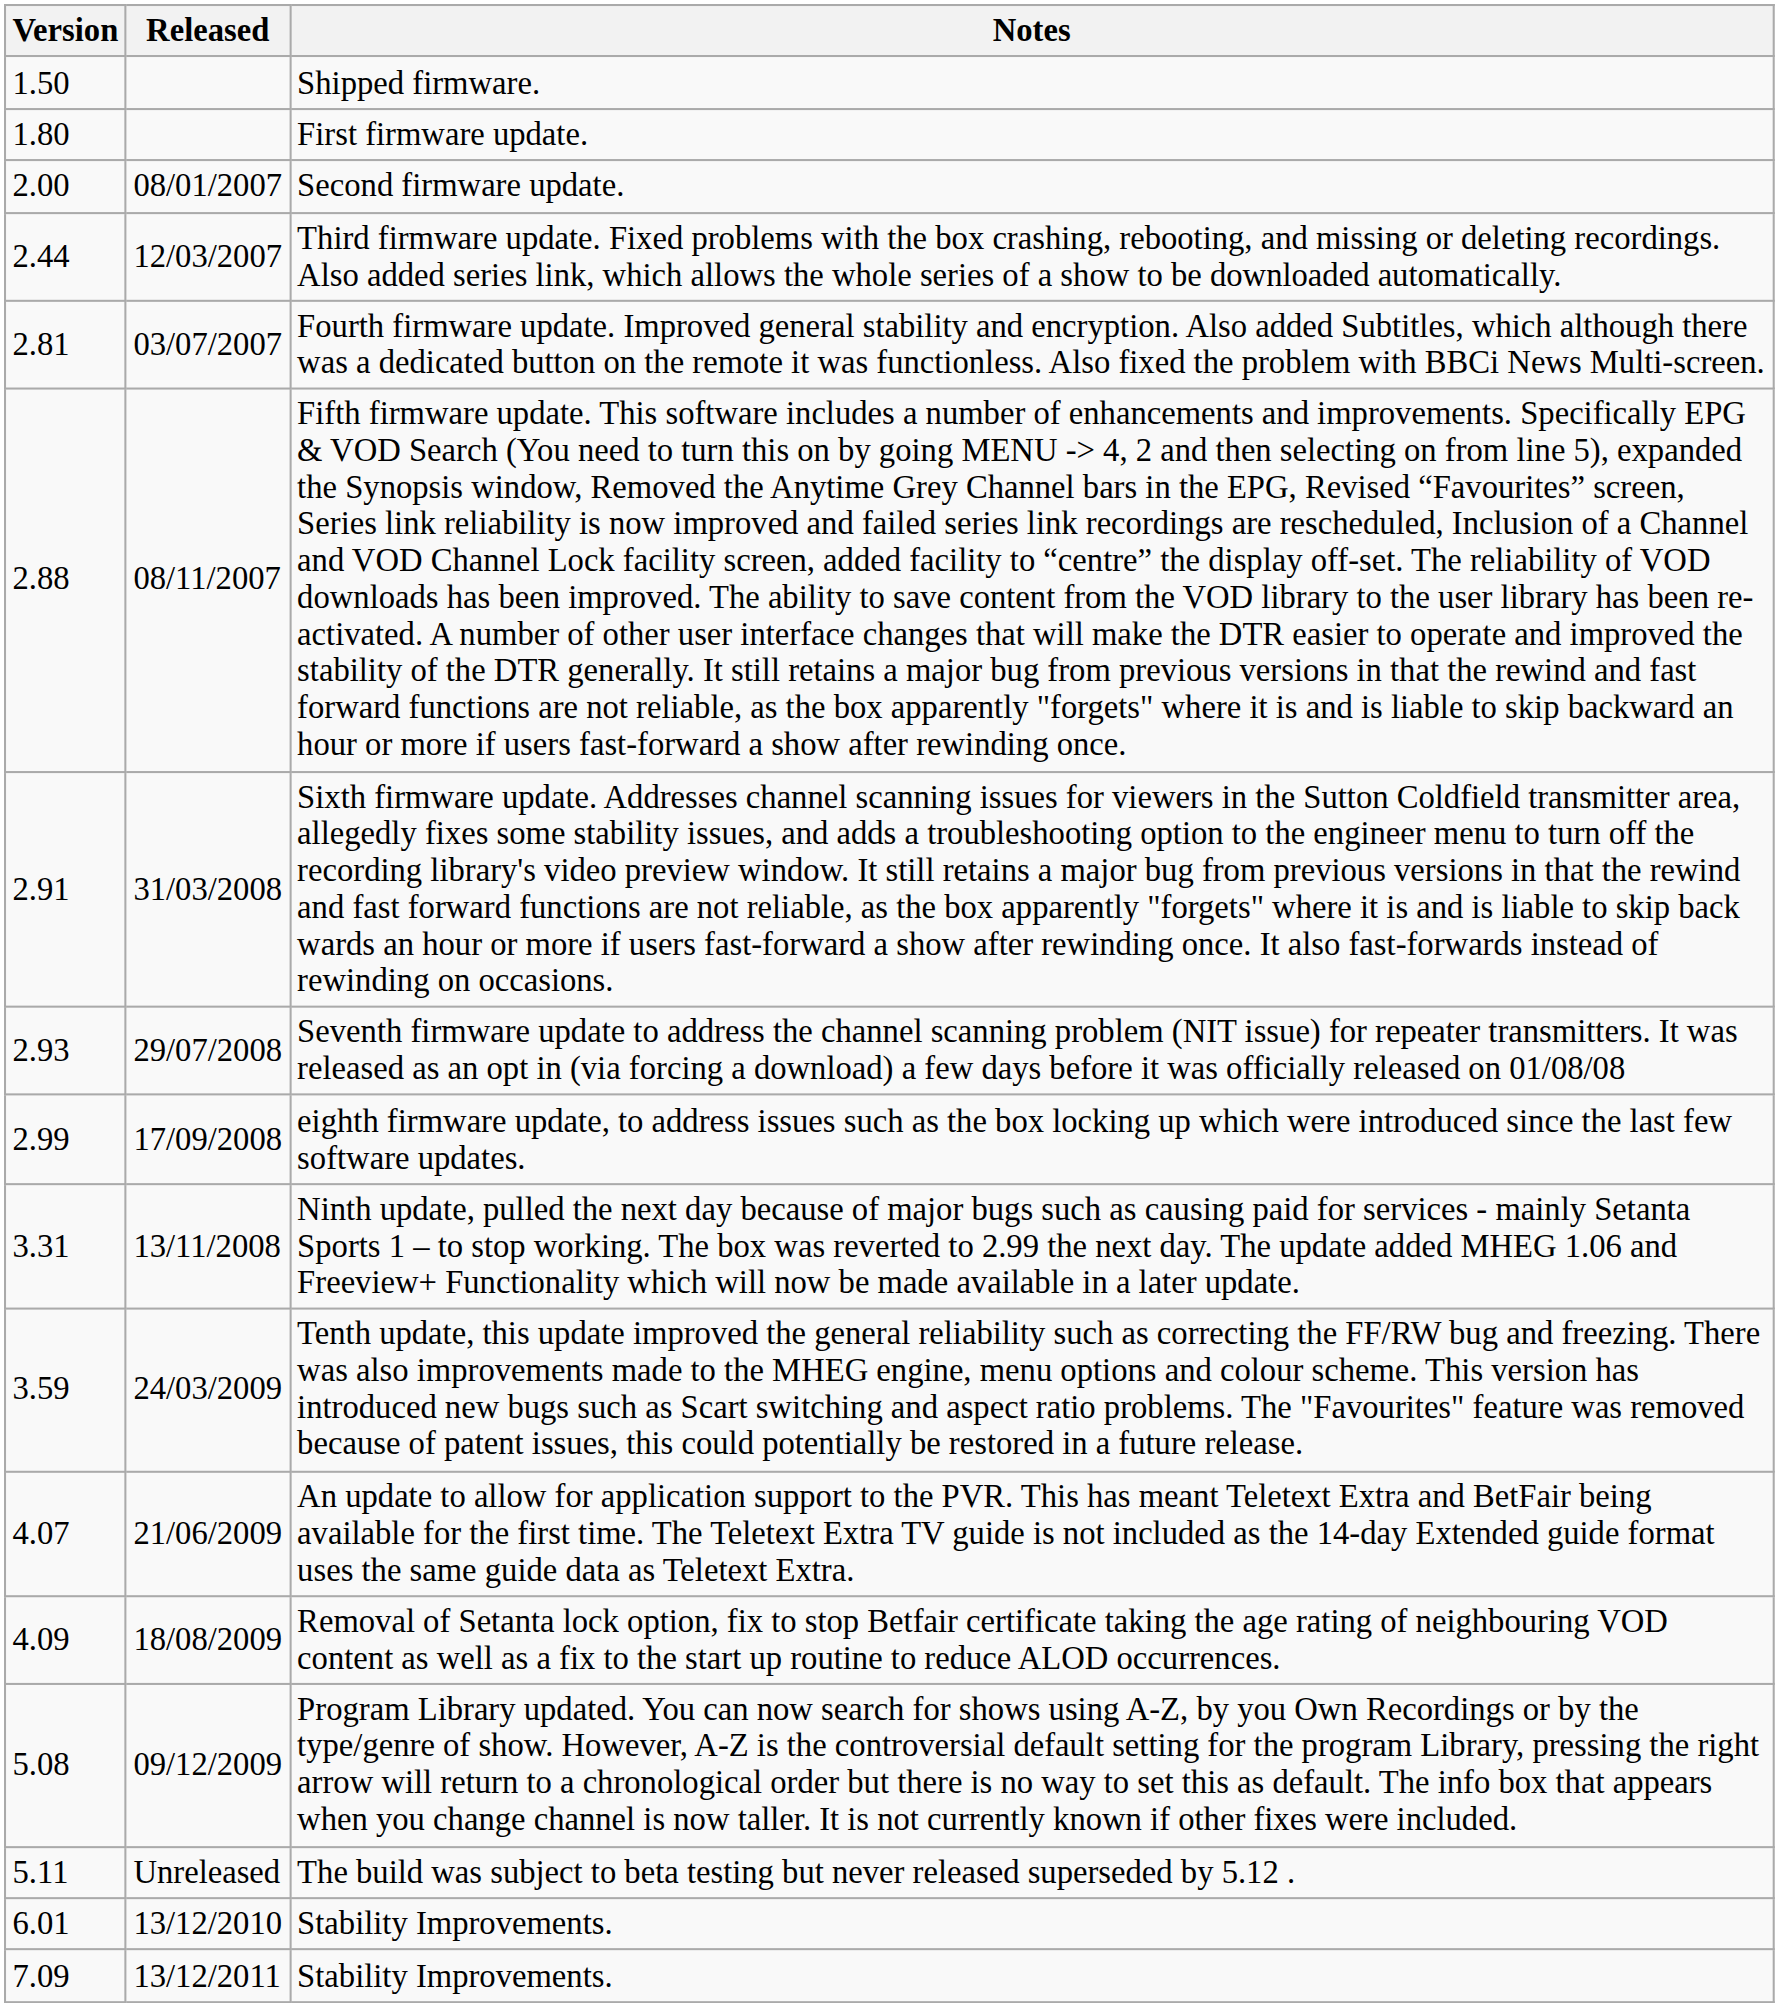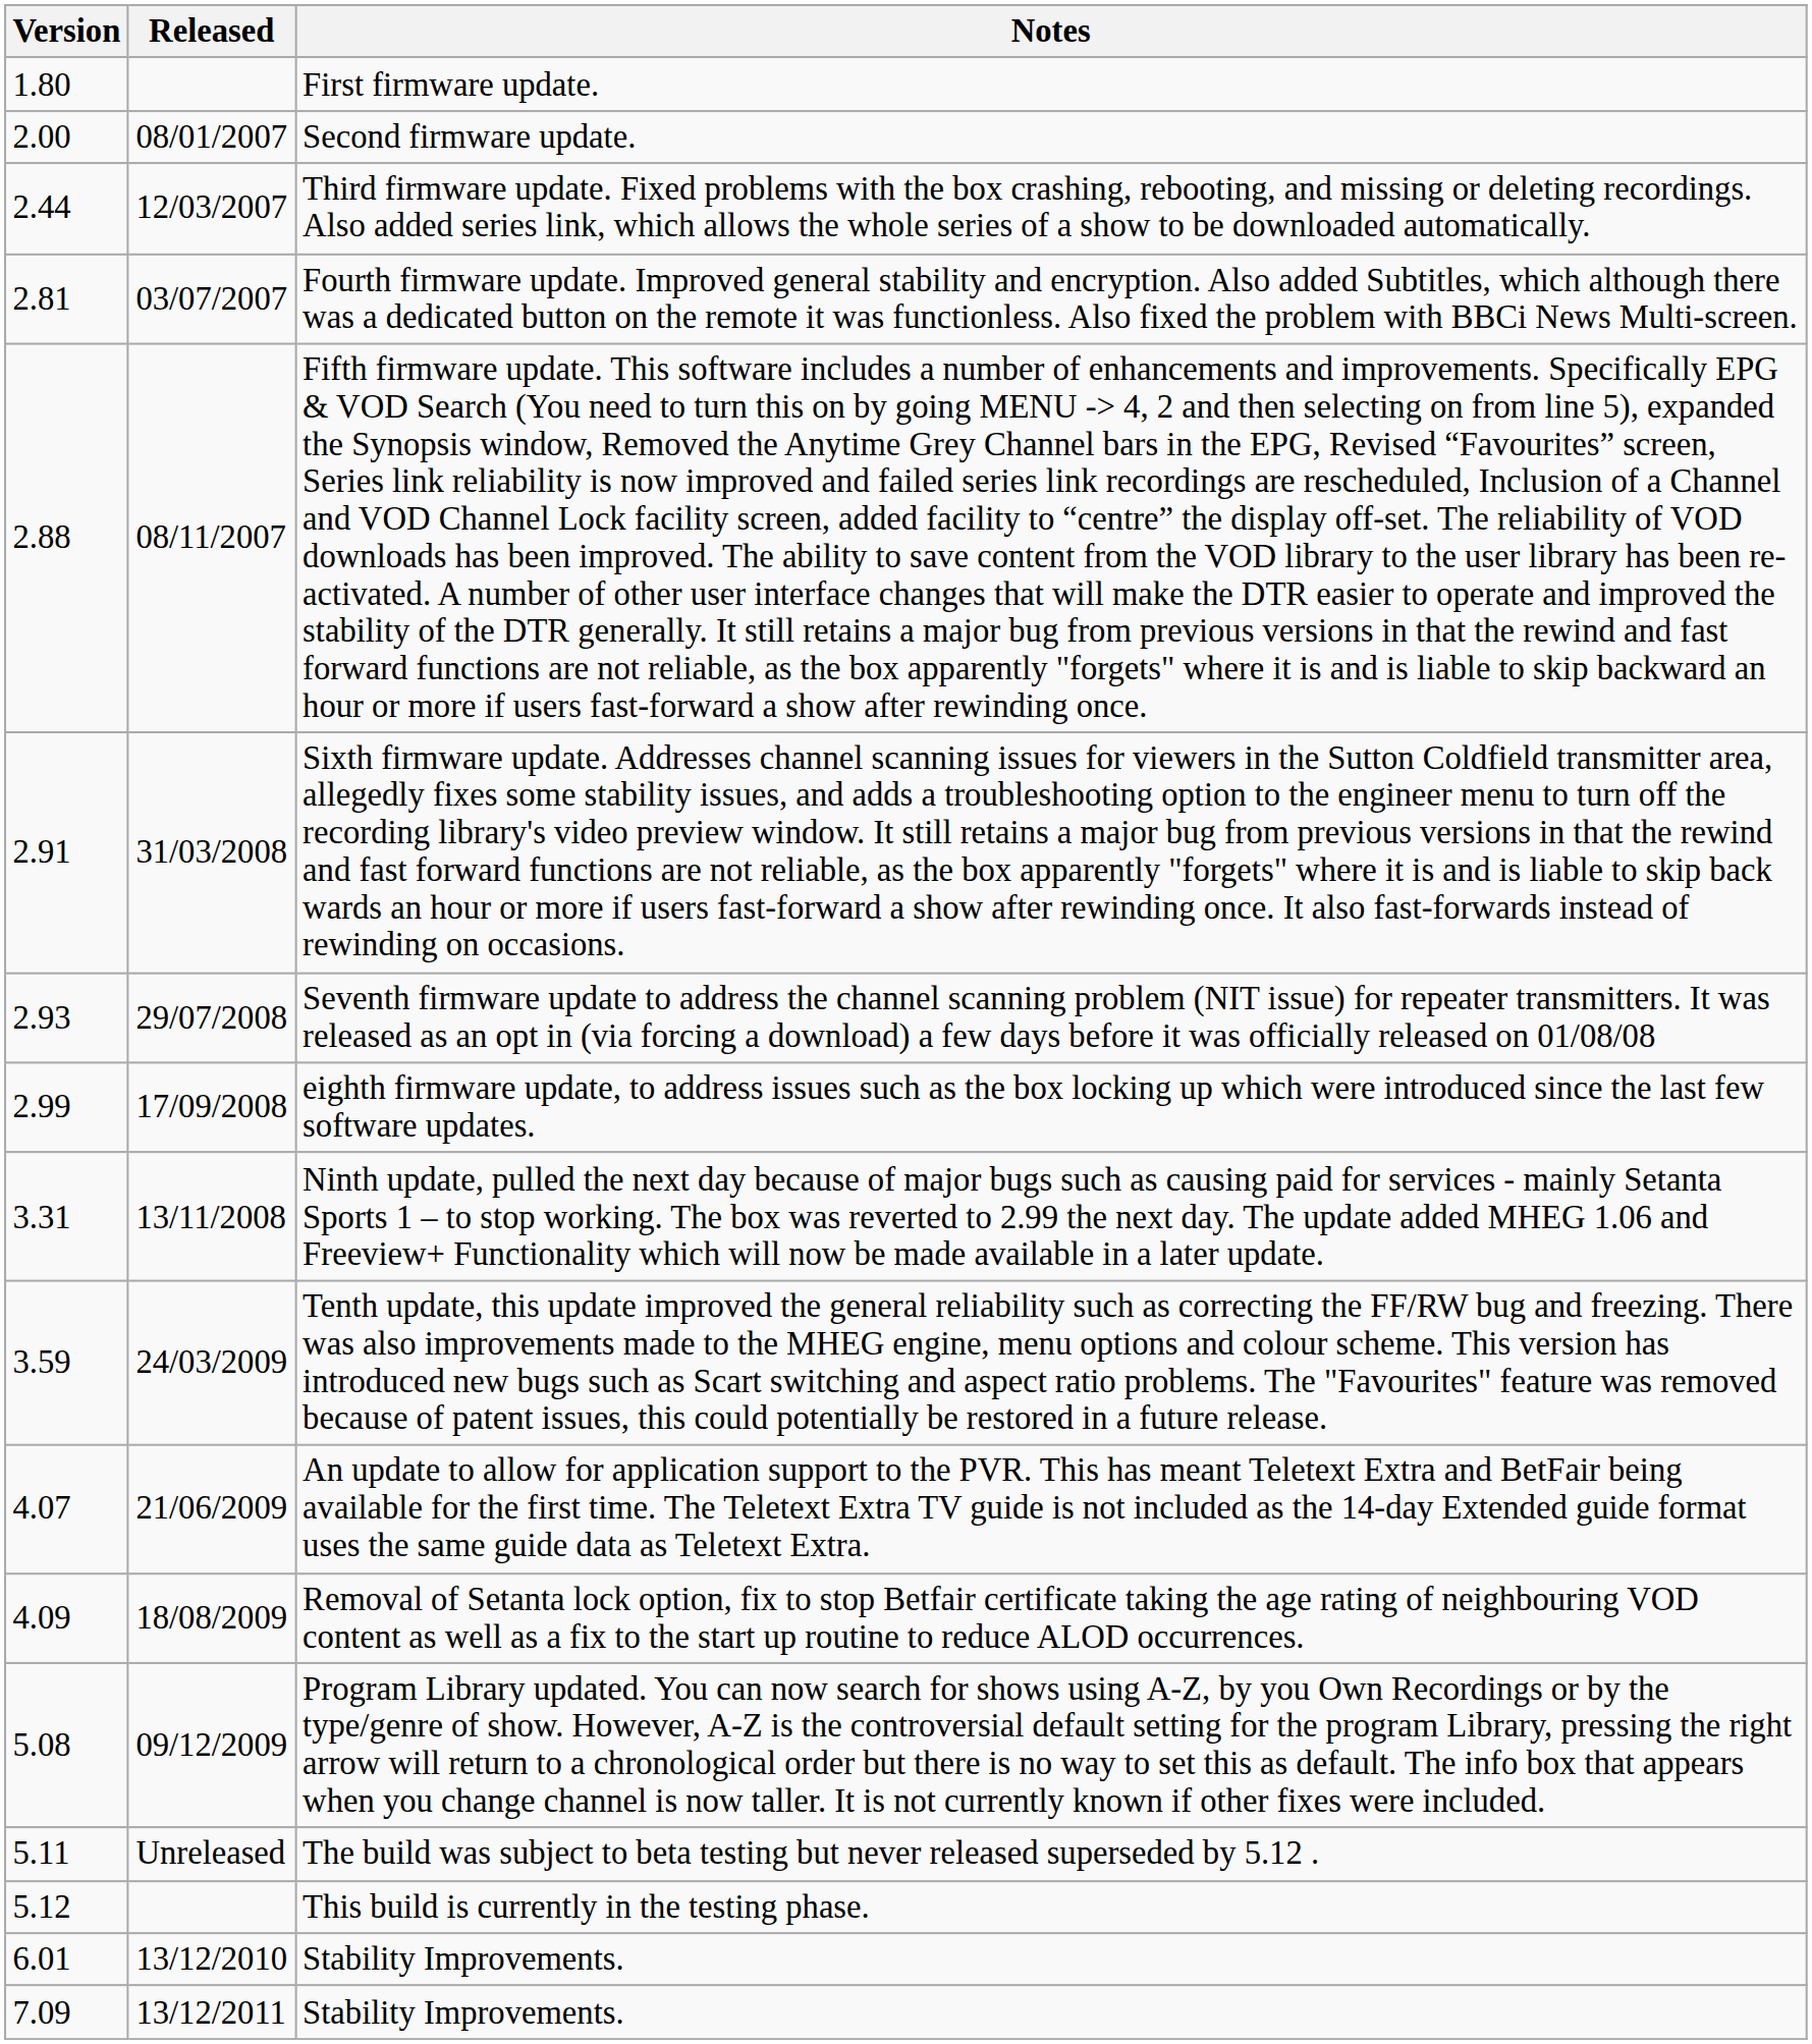- row: 1.50 | Shipped firmware.
+ row: 5.12 | This build is currently in the testing phase.
